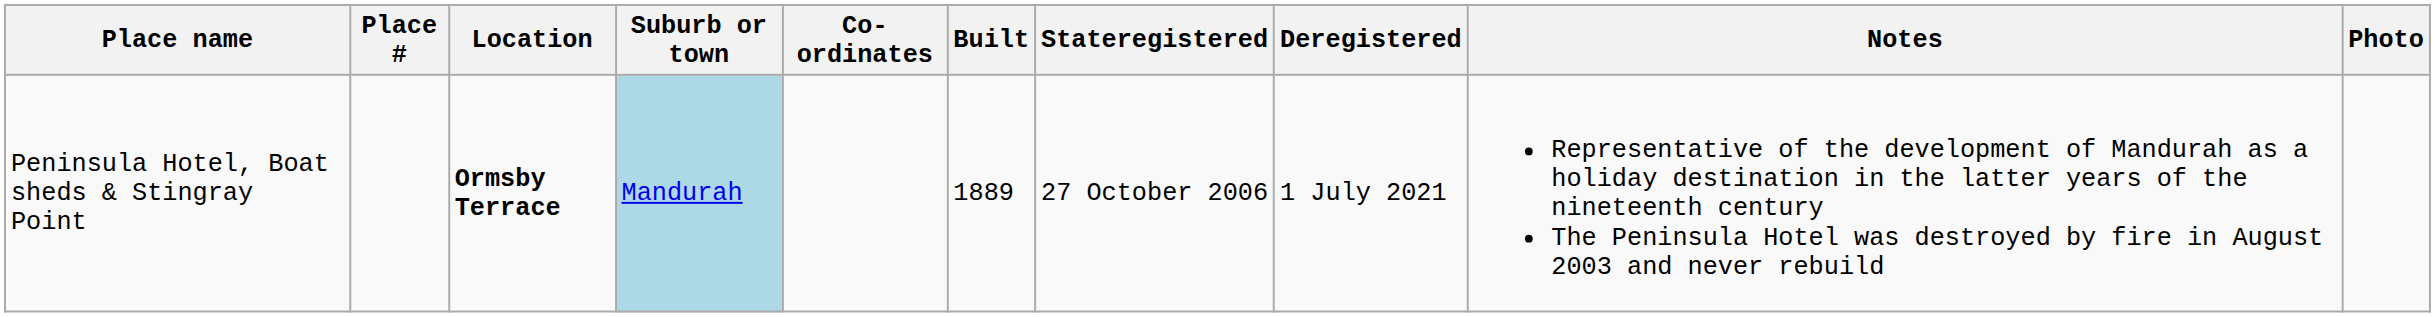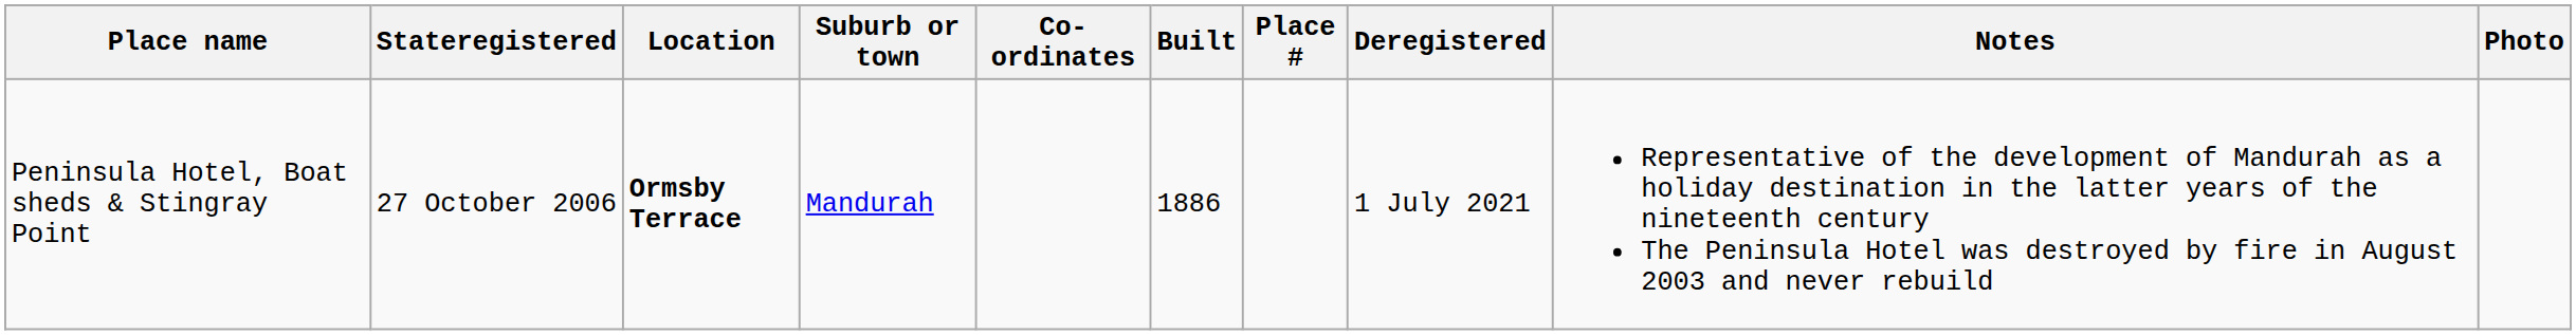columns swapped: Place # <-> Stateregistered
Peninsula Hotel, Boat sheds & Stingray Point | Suburb or town: lightblue background -> no background
Peninsula Hotel, Boat sheds & Stingray Point | Built: 1889 -> 1886
